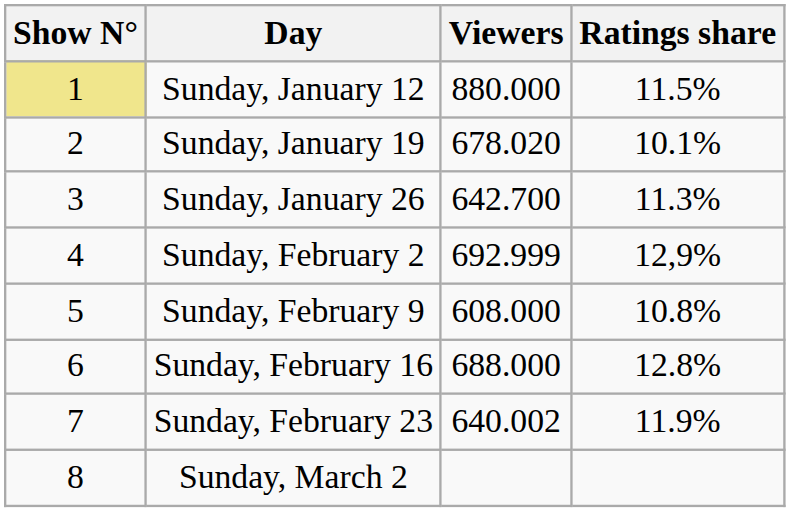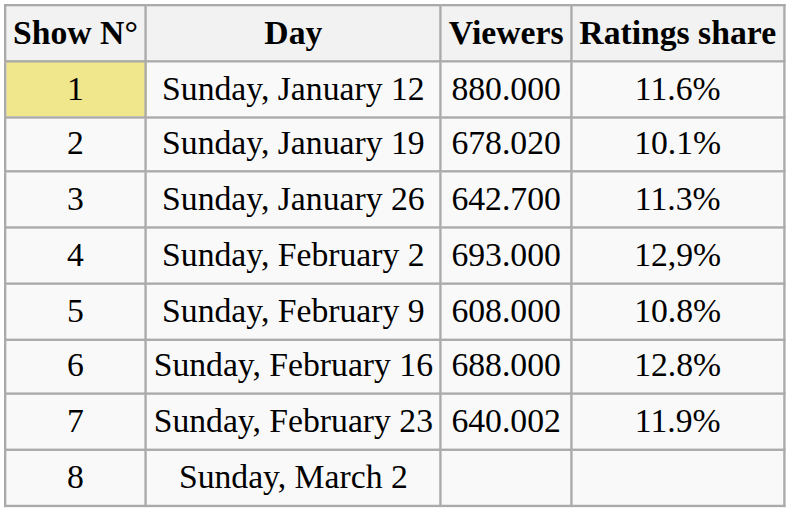Sunday, January 12 | Ratings share: 11.5% -> 11.6%
Sunday, February 2 | Viewers: 692.999 -> 693.000
